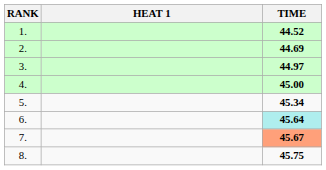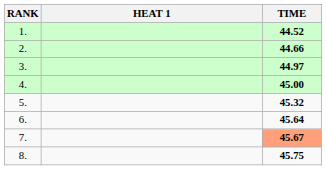2. | TIME: 44.69 -> 44.66
5. | TIME: 45.34 -> 45.32
6. | TIME: paleturquoise background -> no background
